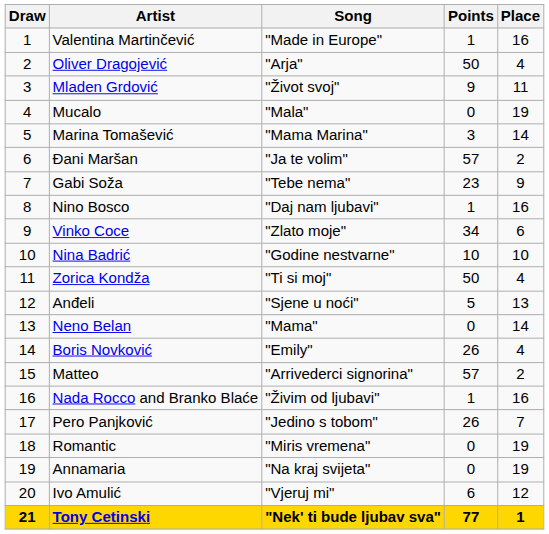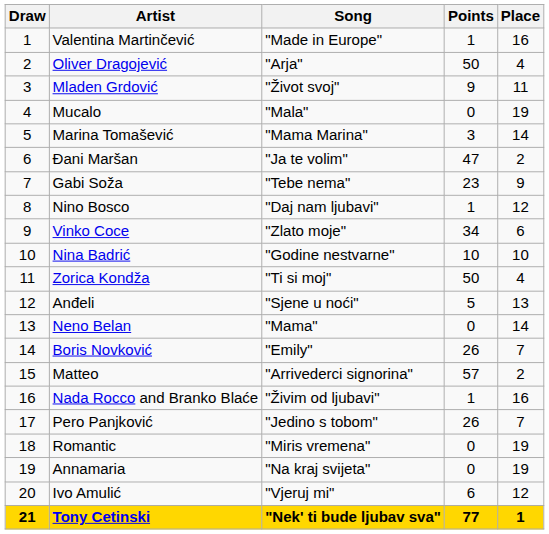Đani Maršan | Points: 57 -> 47
Nino Bosco | Place: 16 -> 12
Boris Novković | Place: 4 -> 7
